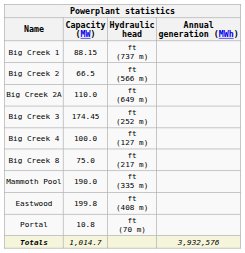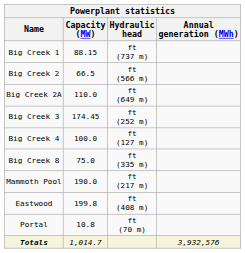Big Creek 8 | Hydraulic head: ft (217 m) -> ft (335 m)
Mammoth Pool | Hydraulic head: ft (335 m) -> ft (217 m)
